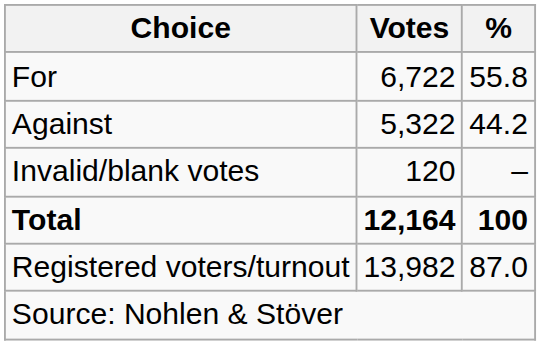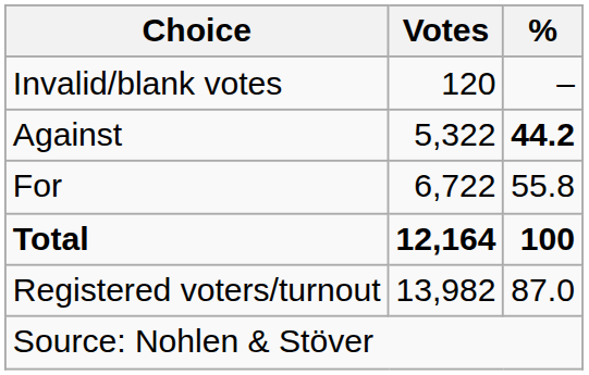rows swapped: For <-> Invalid/blank votes
Against | %: normal -> bold
